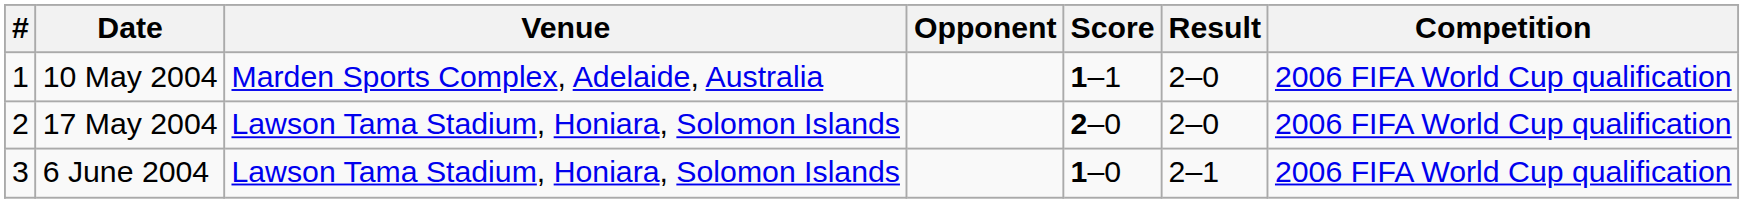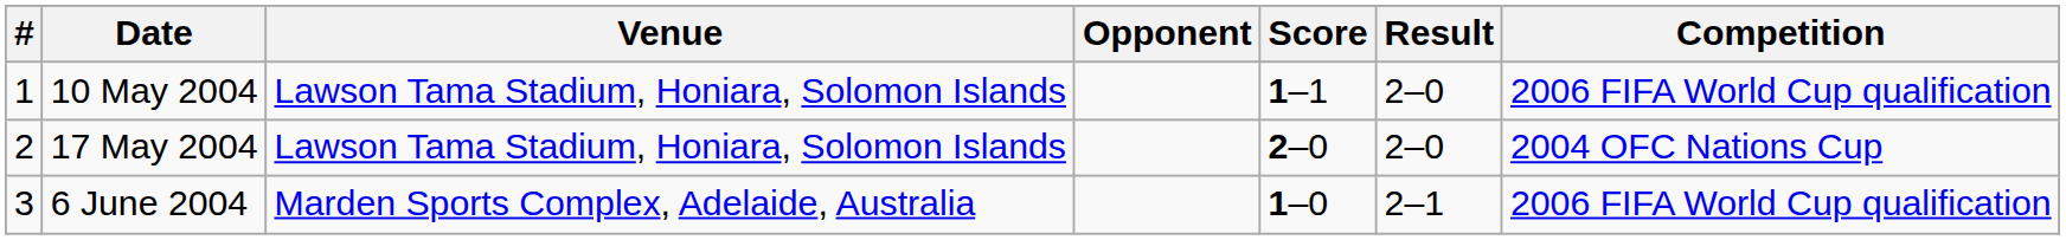10 May 2004 | Venue: Marden Sports Complex, Adelaide, Australia -> Lawson Tama Stadium, Honiara, Solomon Islands
17 May 2004 | Competition: 2006 FIFA World Cup qualification -> 2004 OFC Nations Cup
6 June 2004 | Venue: Lawson Tama Stadium, Honiara, Solomon Islands -> Marden Sports Complex, Adelaide, Australia
